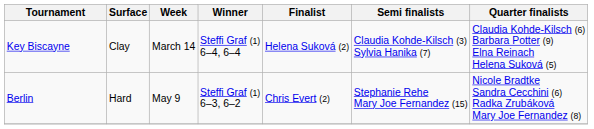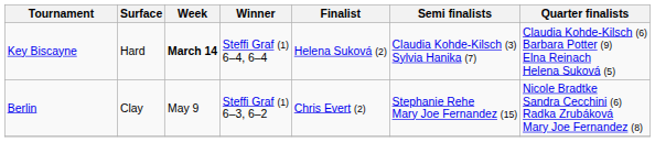Key Biscayne | Surface: Clay -> Hard
Key Biscayne | Week: normal -> bold
Berlin | Surface: Hard -> Clay
